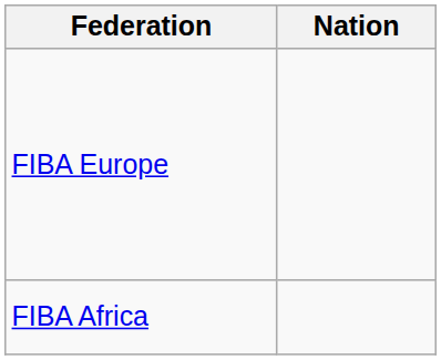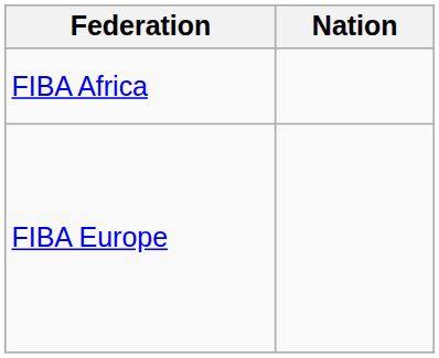rows swapped: FIBA Africa <-> FIBA Europe
